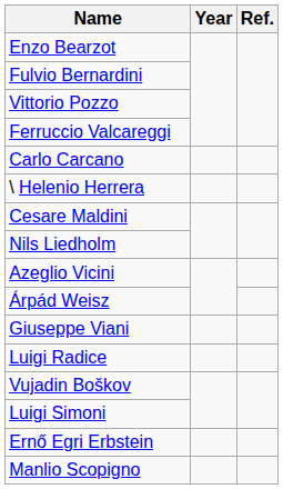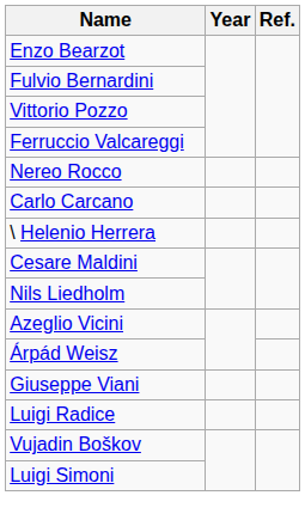+ row: Nereo Rocco
- row: Ernő Egri Erbstein
- row: Manlio Scopigno
